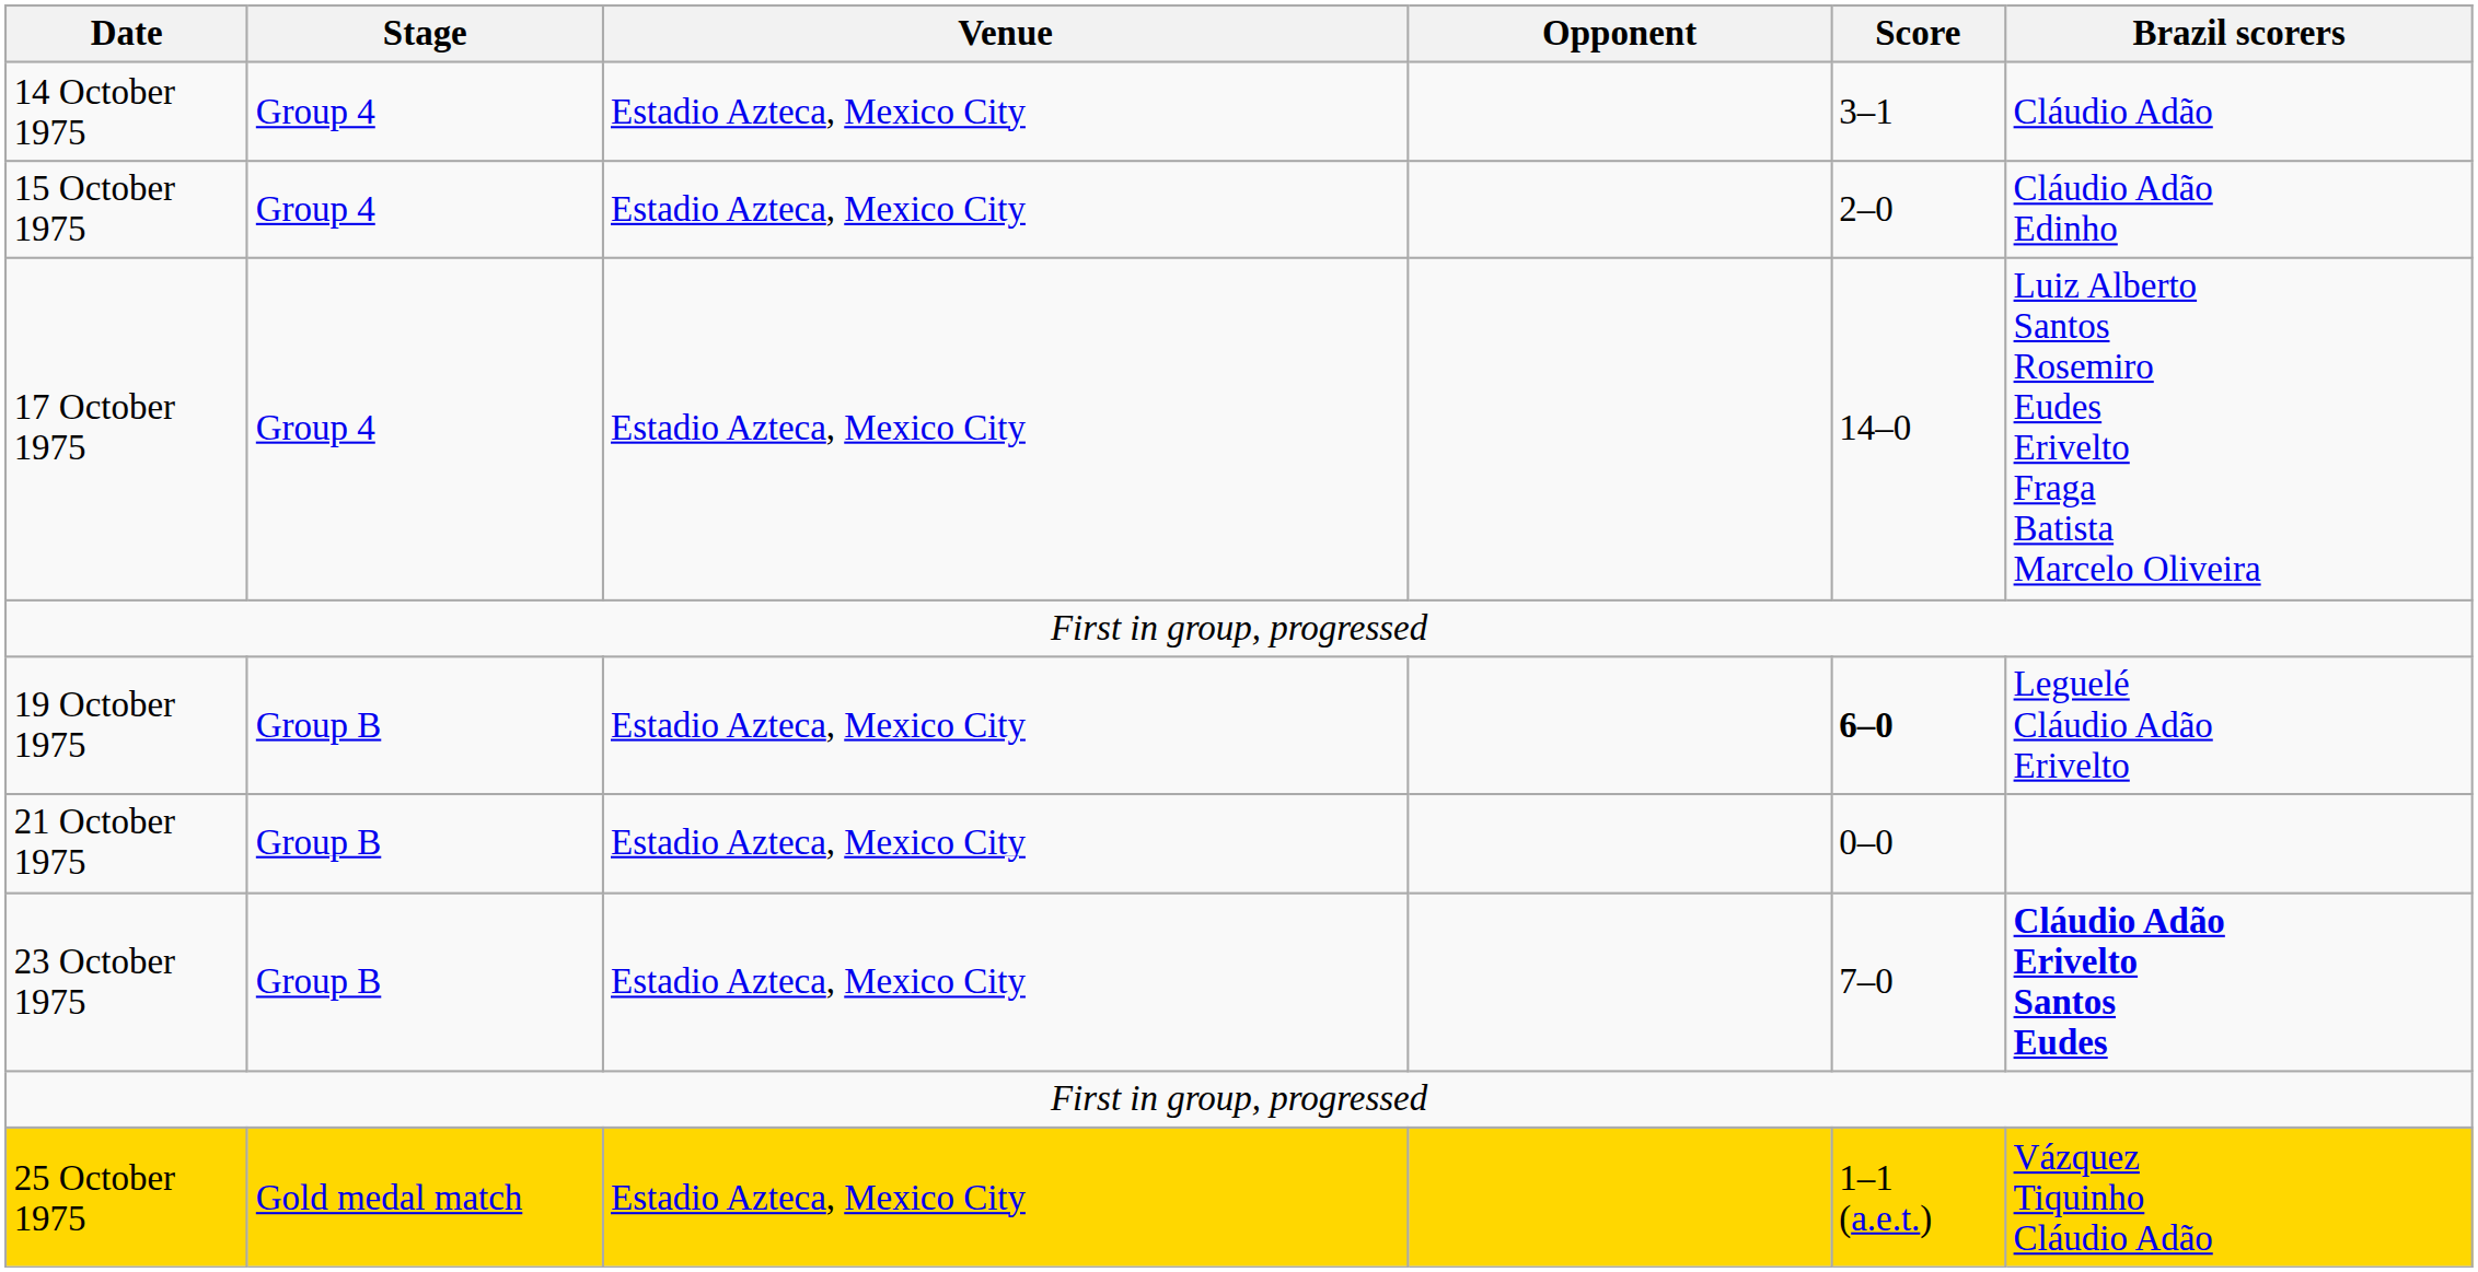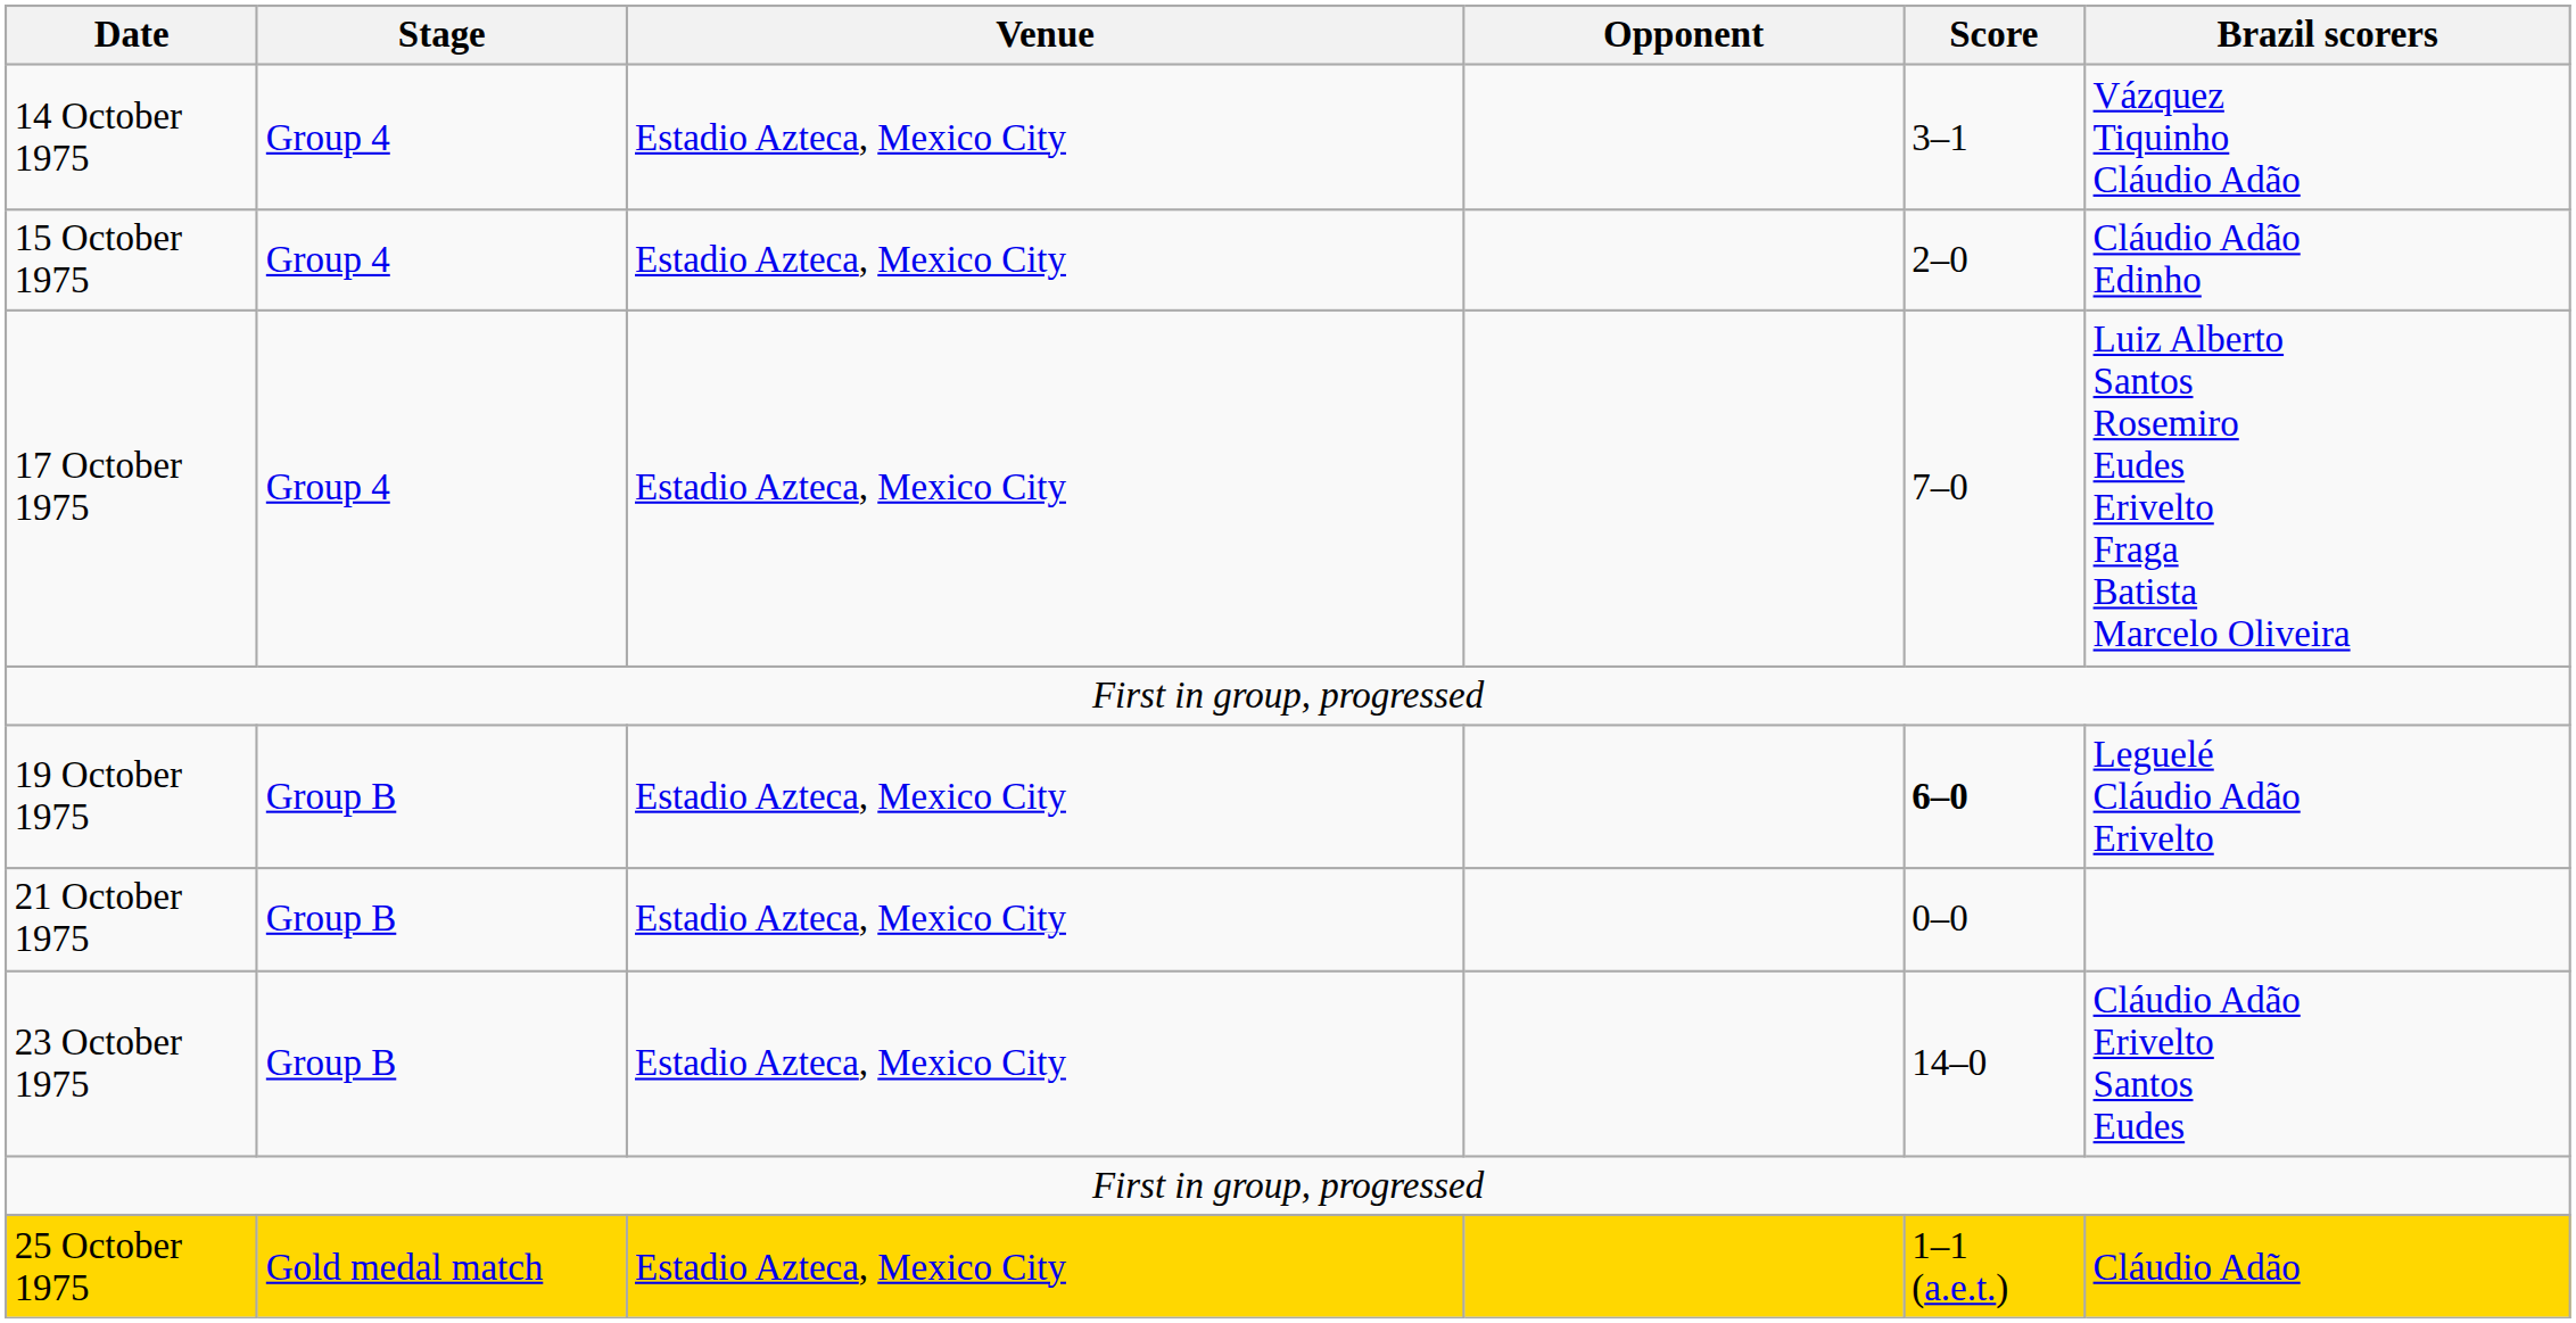14 October 1975 | Brazil scorers: Cláudio Adão -> Vázquez Tiquinho Cláudio Adão
17 October 1975 | Score: 14–0 -> 7–0
23 October 1975 | Score: 7–0 -> 14–0
23 October 1975 | Brazil scorers: bold -> normal
25 October 1975 | Brazil scorers: Vázquez Tiquinho Cláudio Adão -> Cláudio Adão
